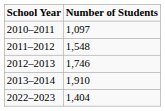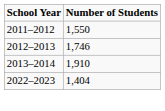- row: 2010–2011 | 1,097
2011–2012 | Number of Students: 1,548 -> 1,550
